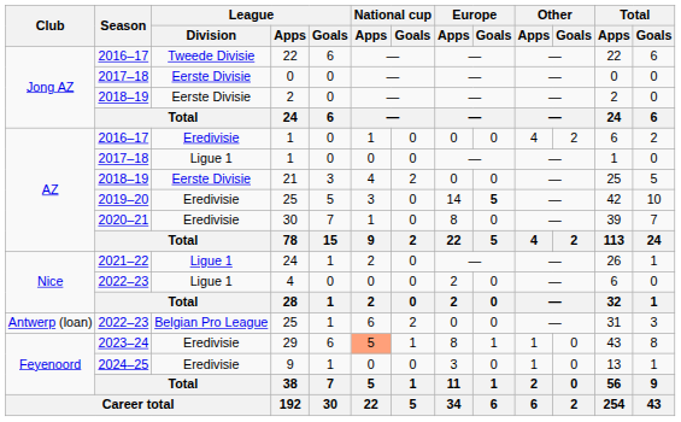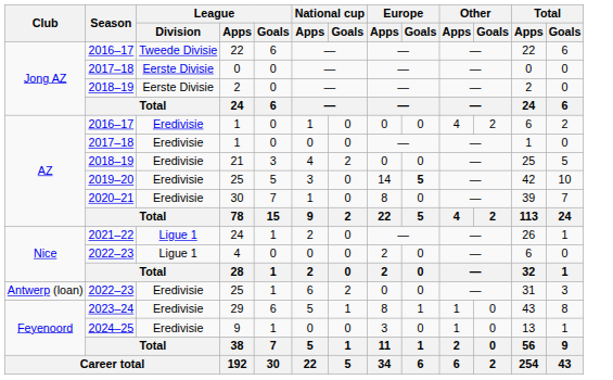2017–18 / 1 | League / Division: Ligue 1 -> Eredivisie
21 | League / Division: Eerste Divisie -> Eredivisie
2022–23 / 25 | League / Division: Belgian Pro League -> Eredivisie
29 | National cup / Apps: lightsalmon background -> no background
